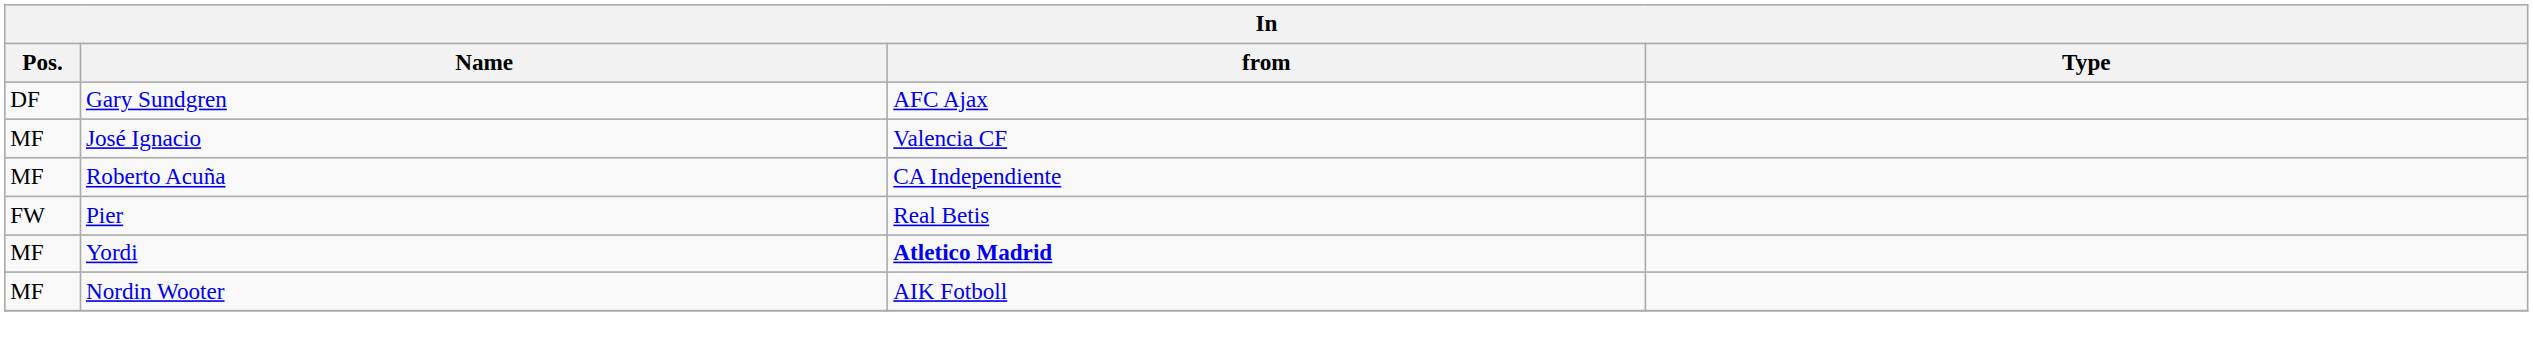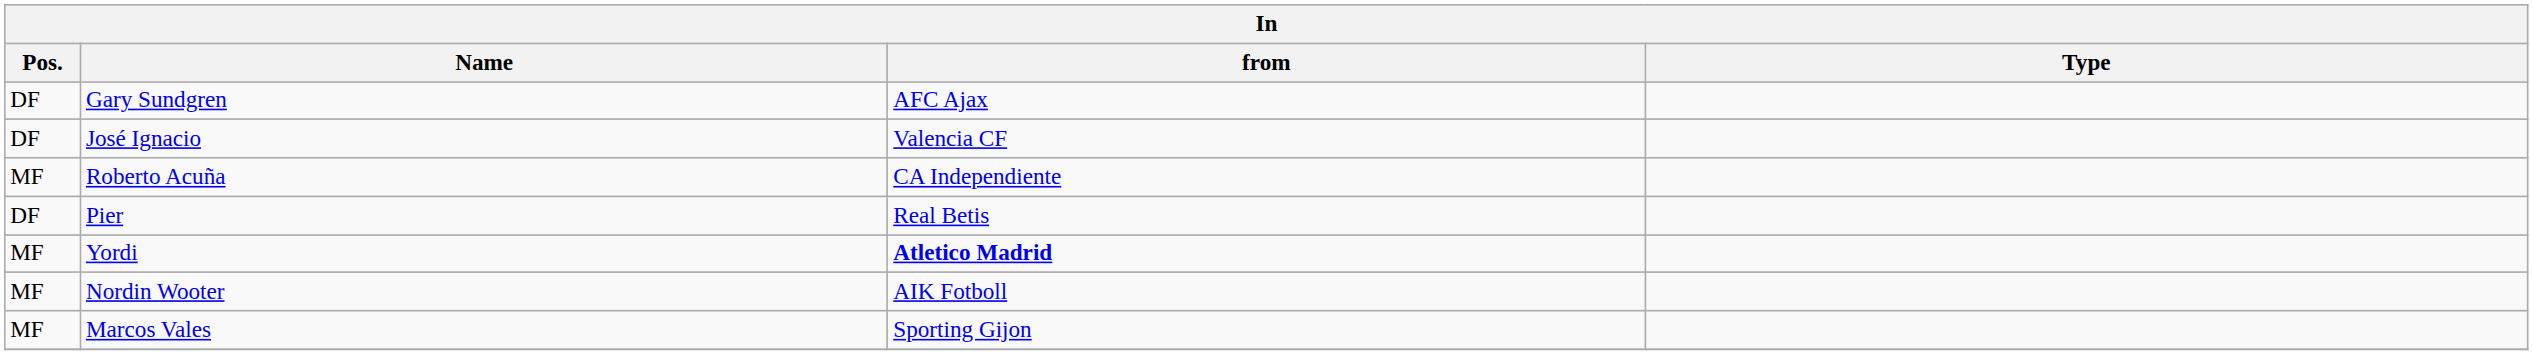José Ignacio | Pos.: MF -> DF
Pier | Pos.: FW -> DF
+ row: MF | Marcos Vales | Sporting Gijon
